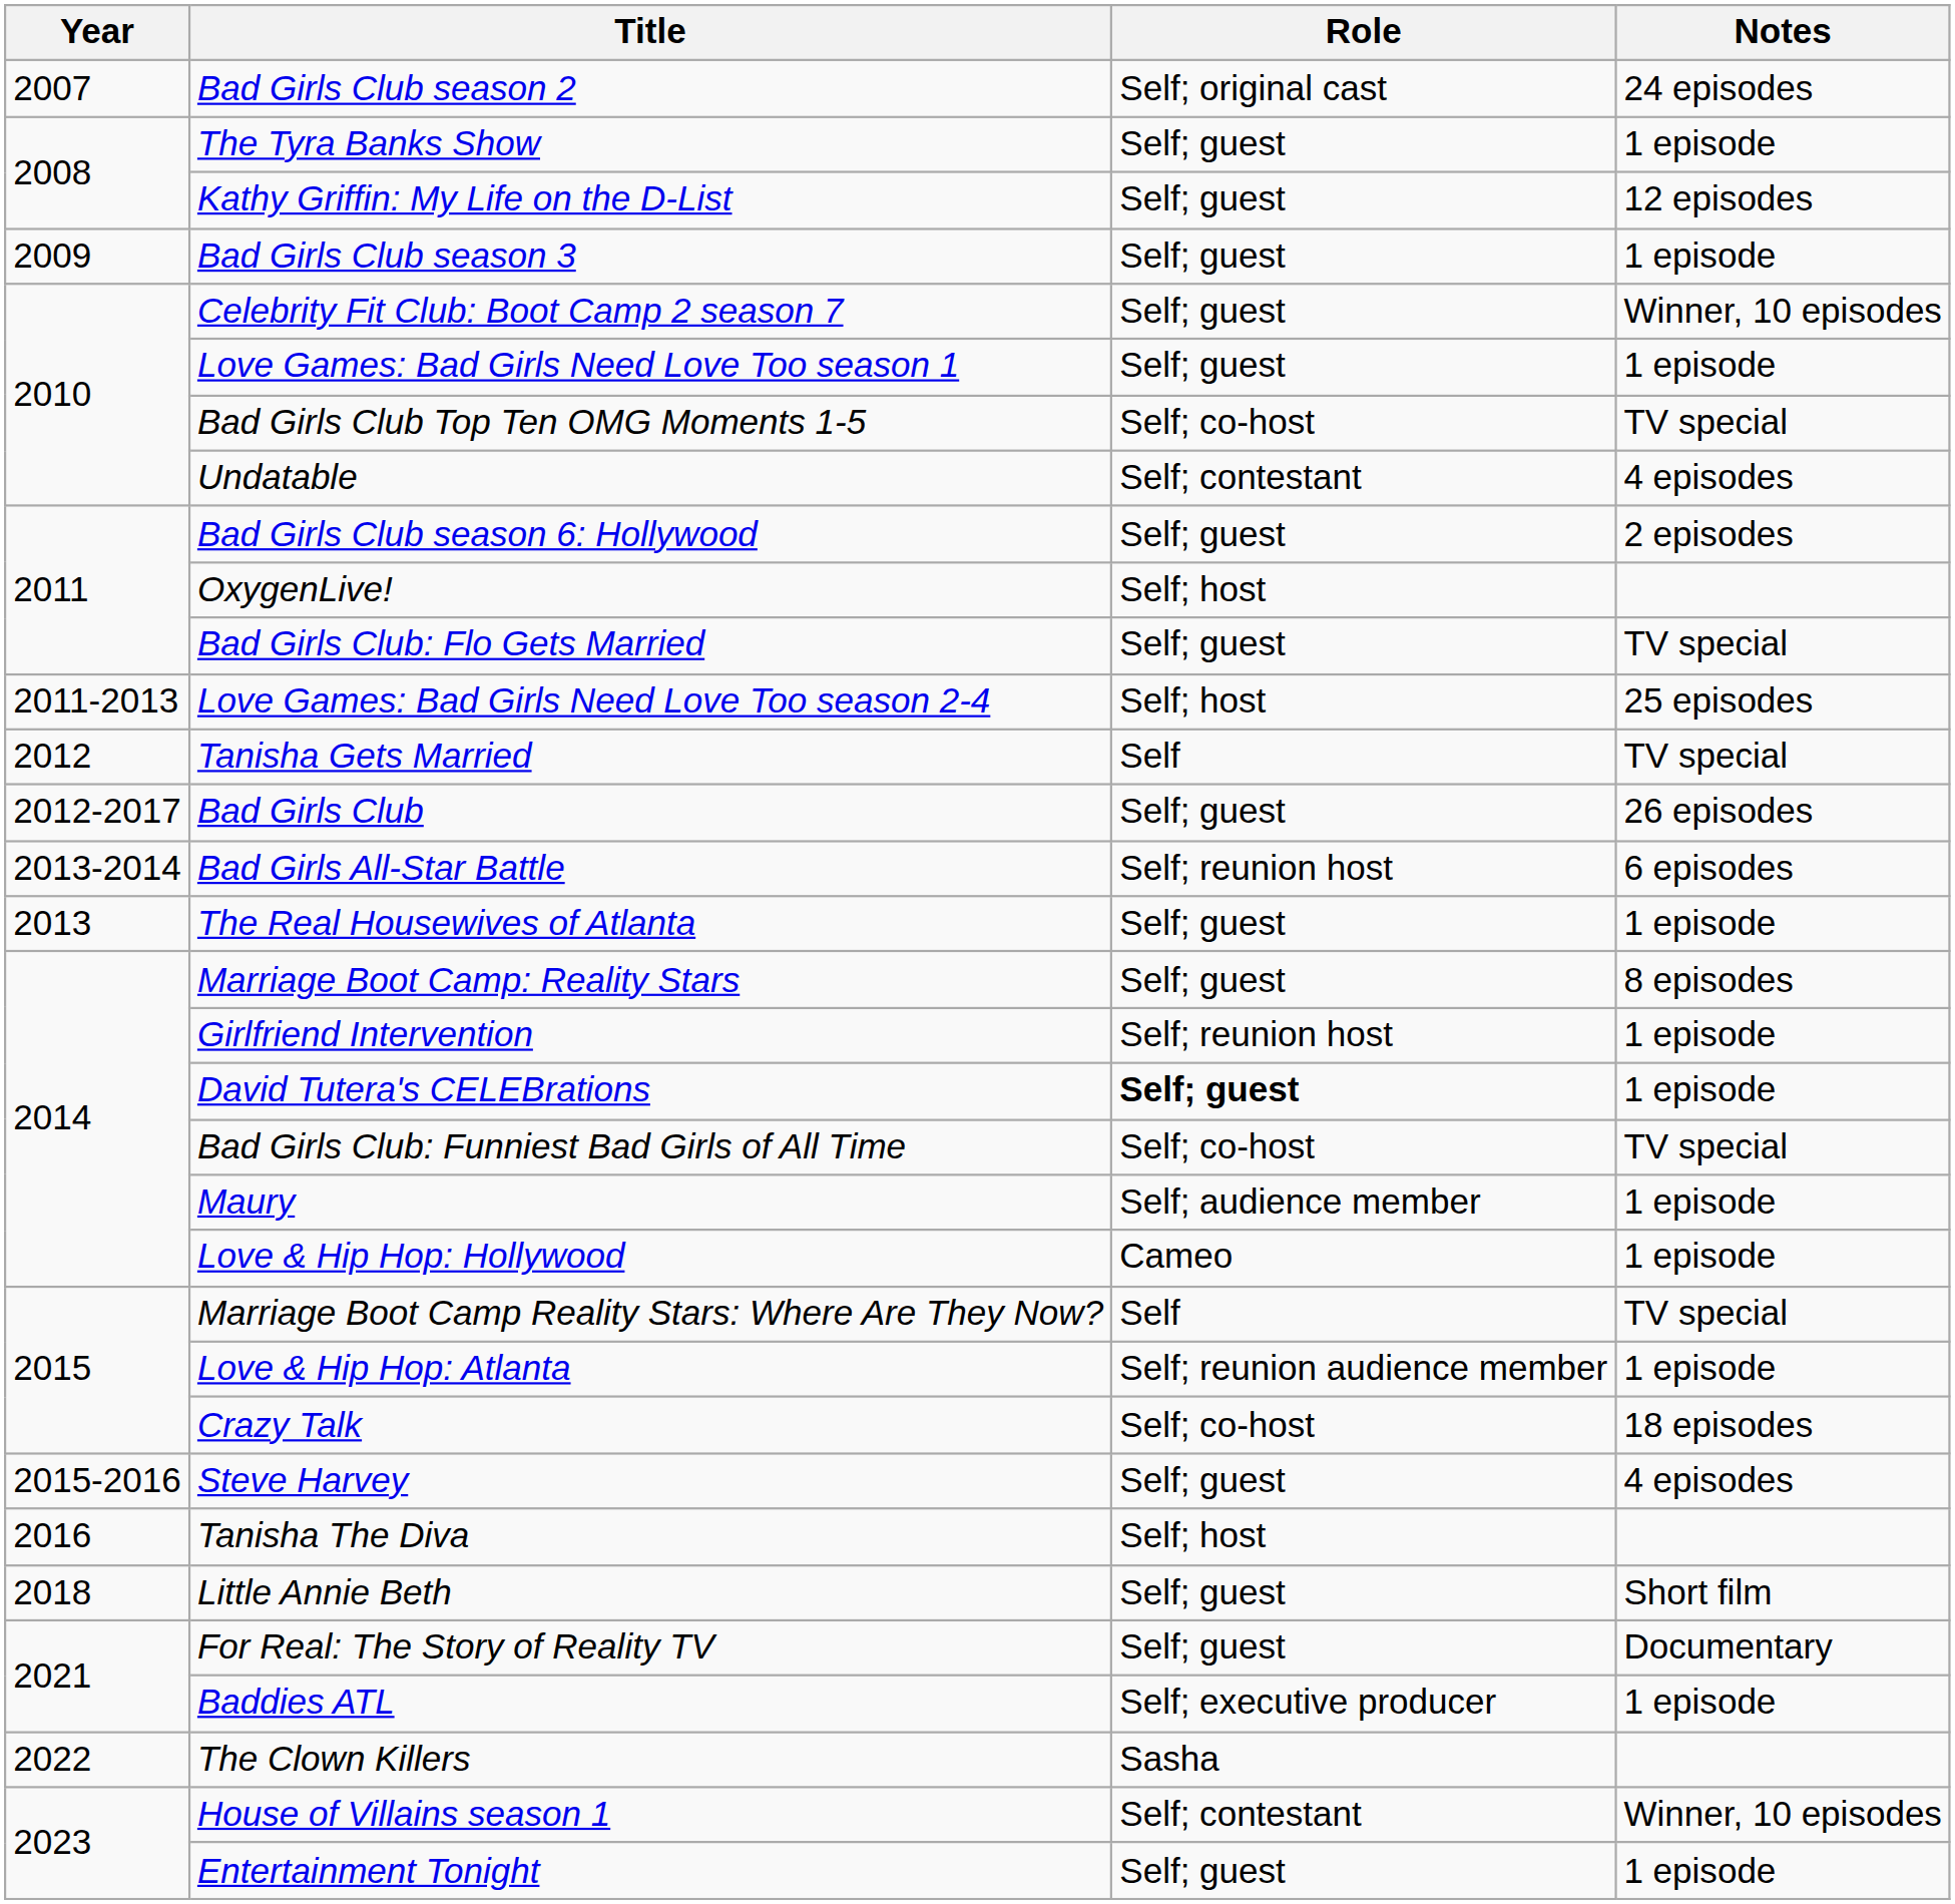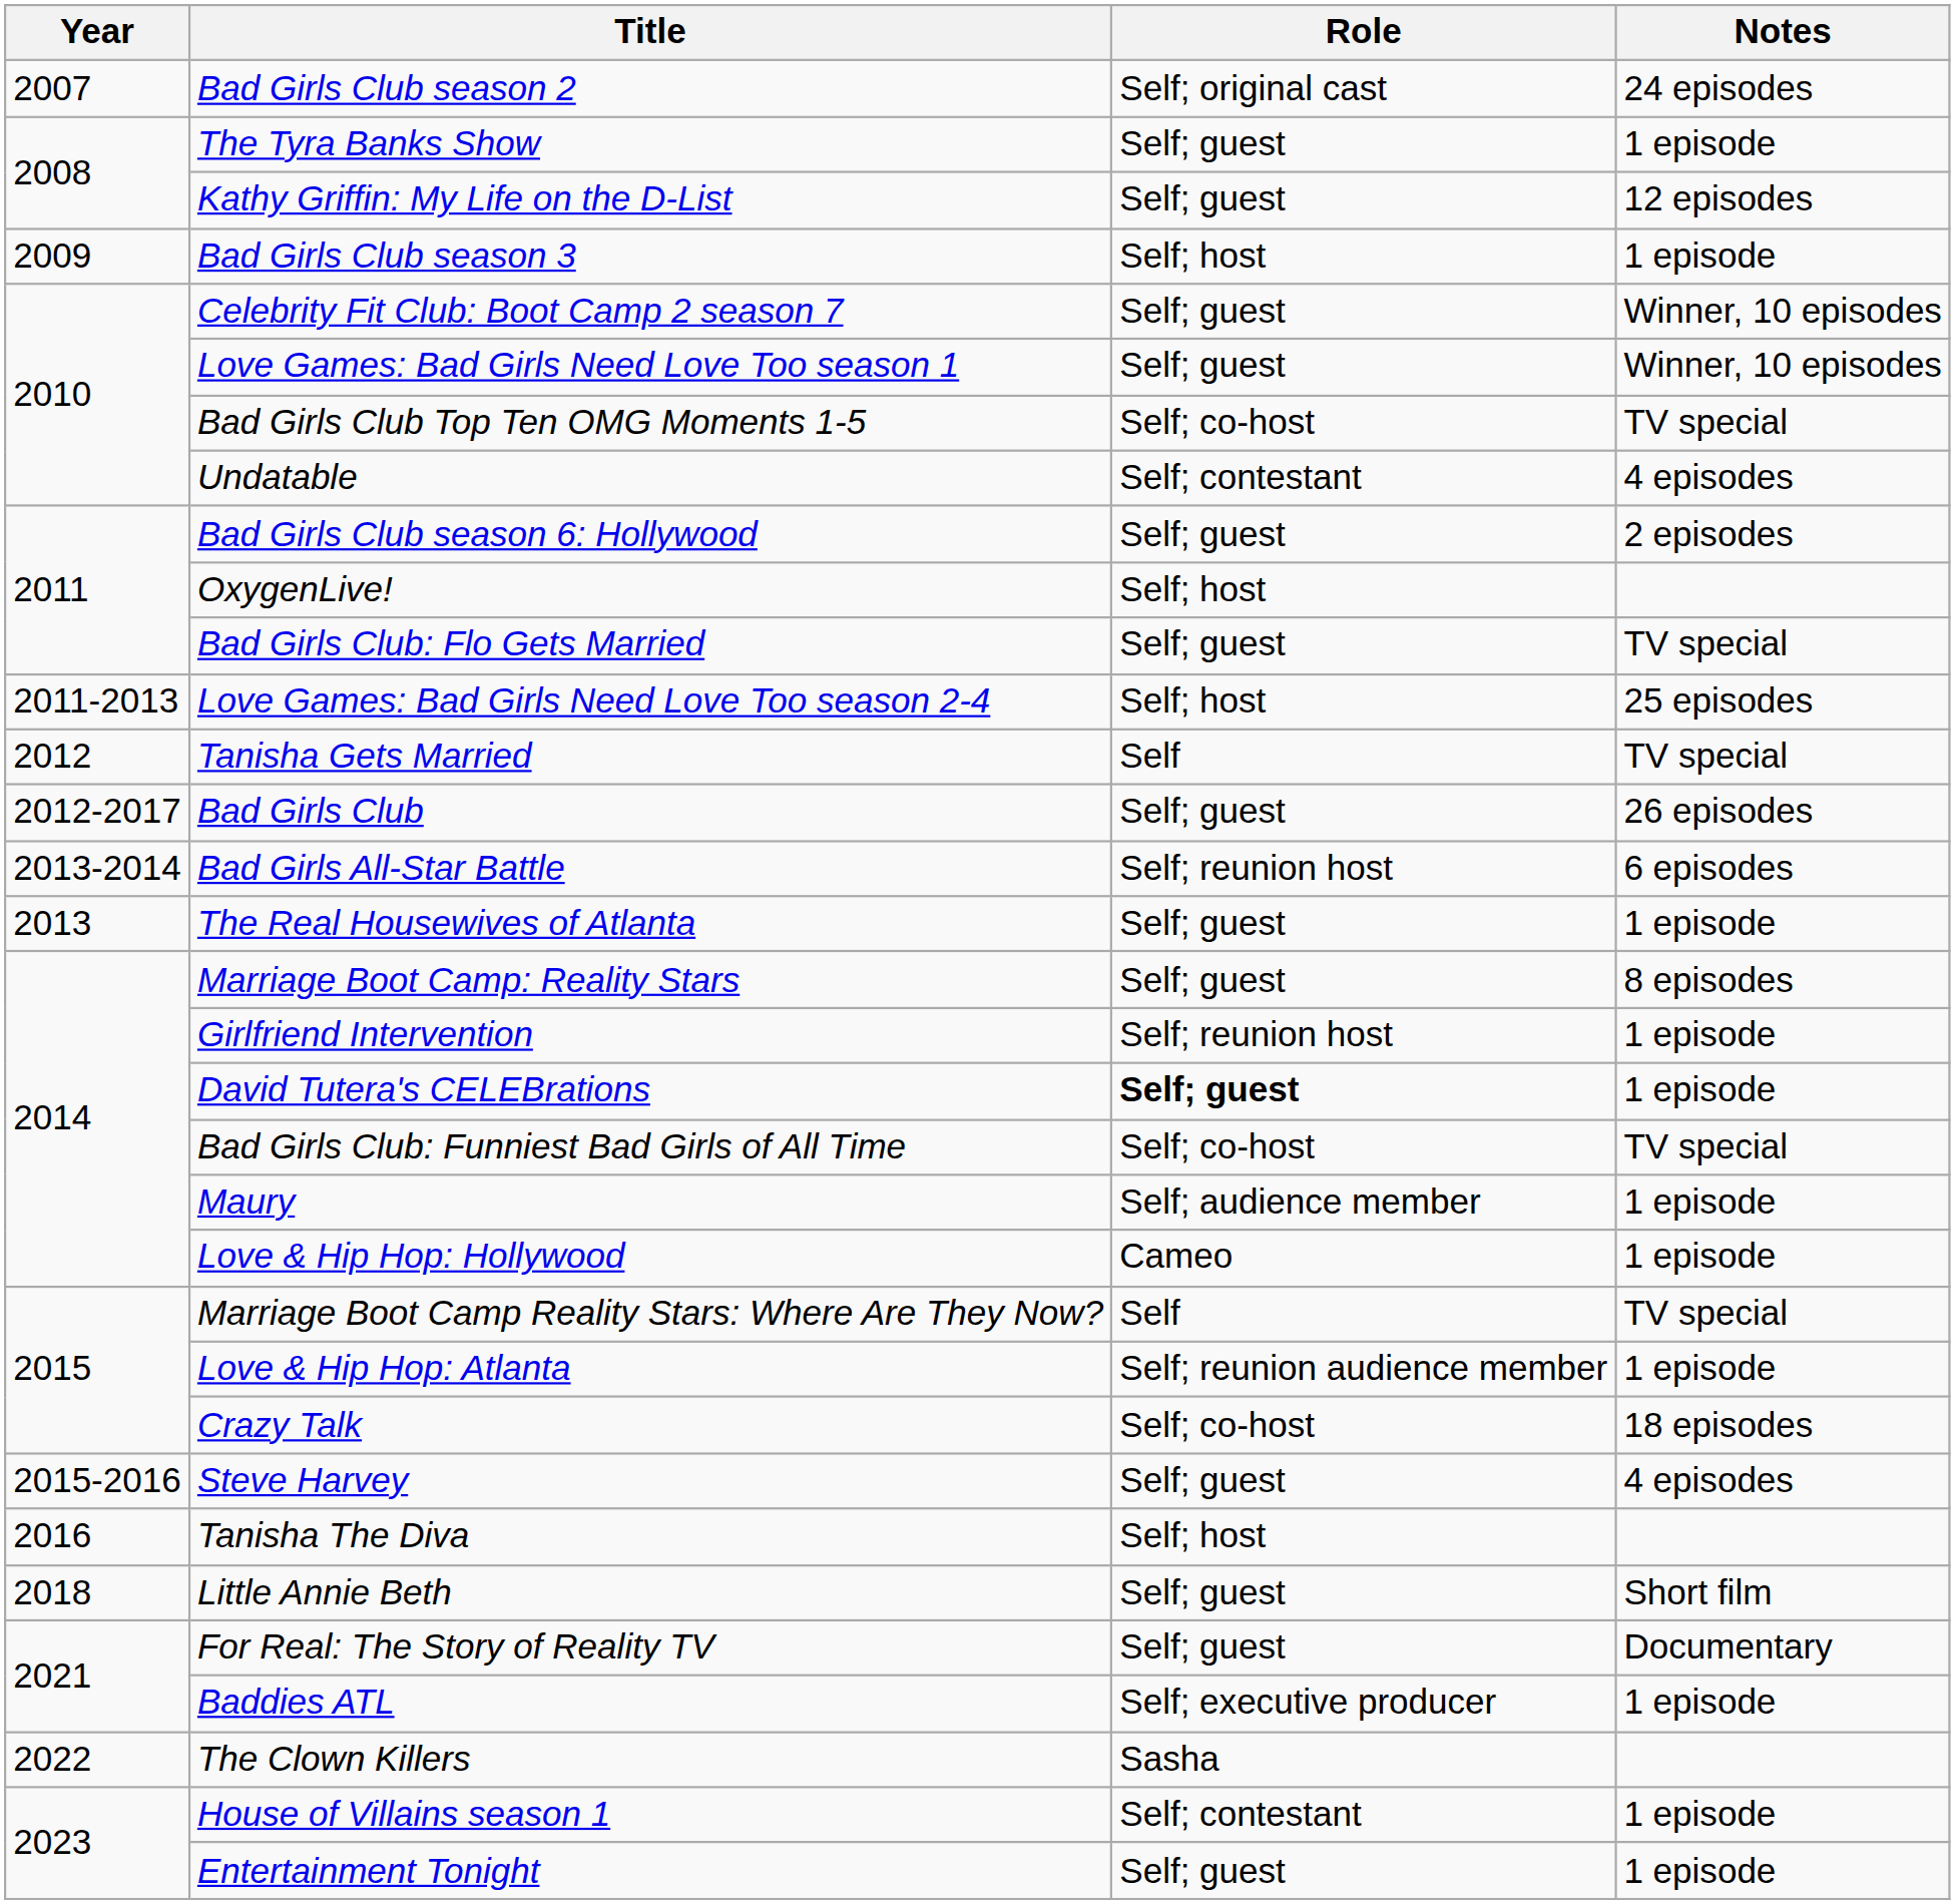Bad Girls Club season 3 | Role: Self; guest -> Self; host
Love Games: Bad Girls Need Love Too season 1 | Notes: 1 episode -> Winner, 10 episodes
House of Villains season 1 | Notes: Winner, 10 episodes -> 1 episode
